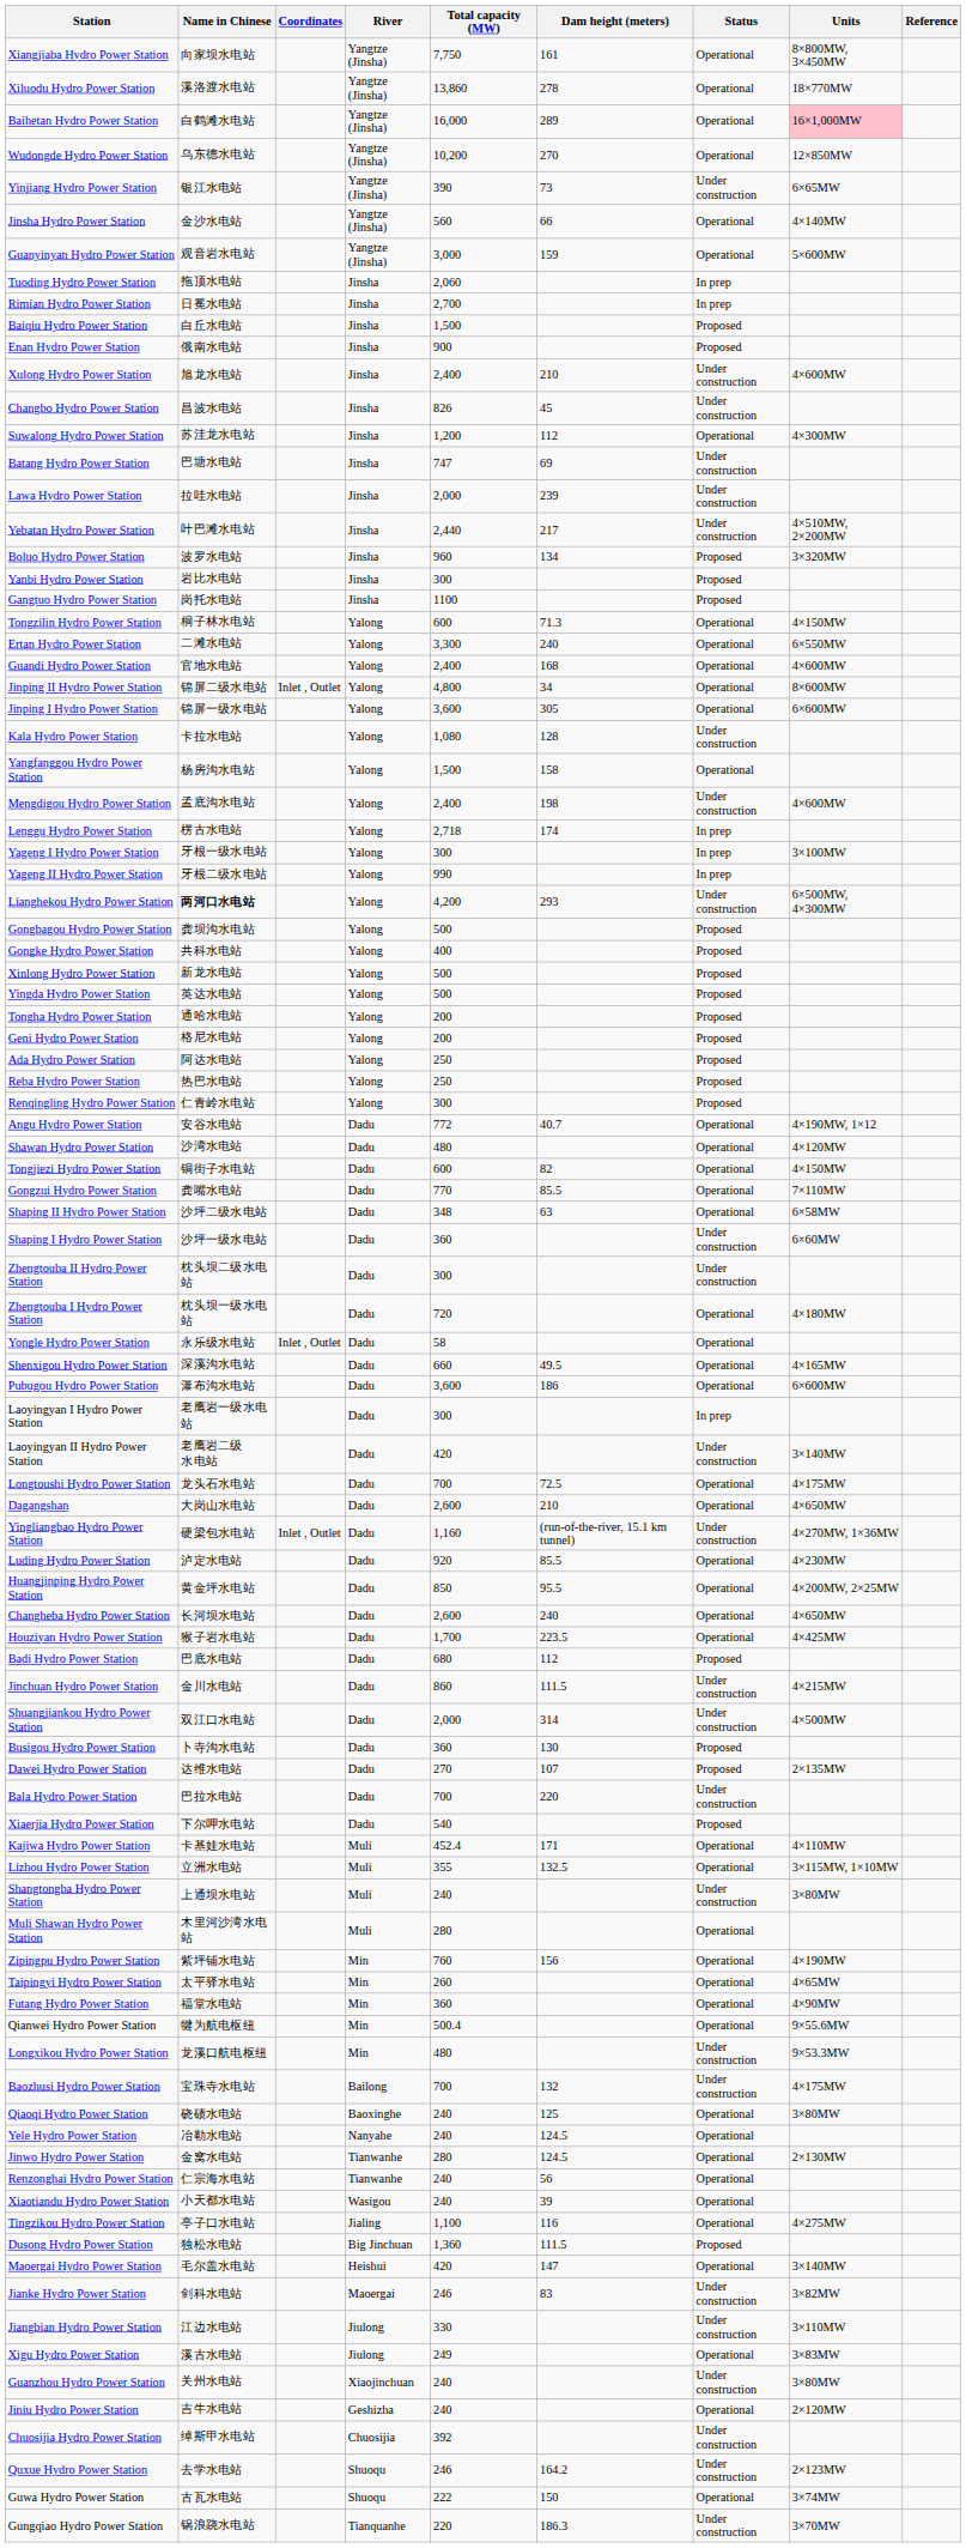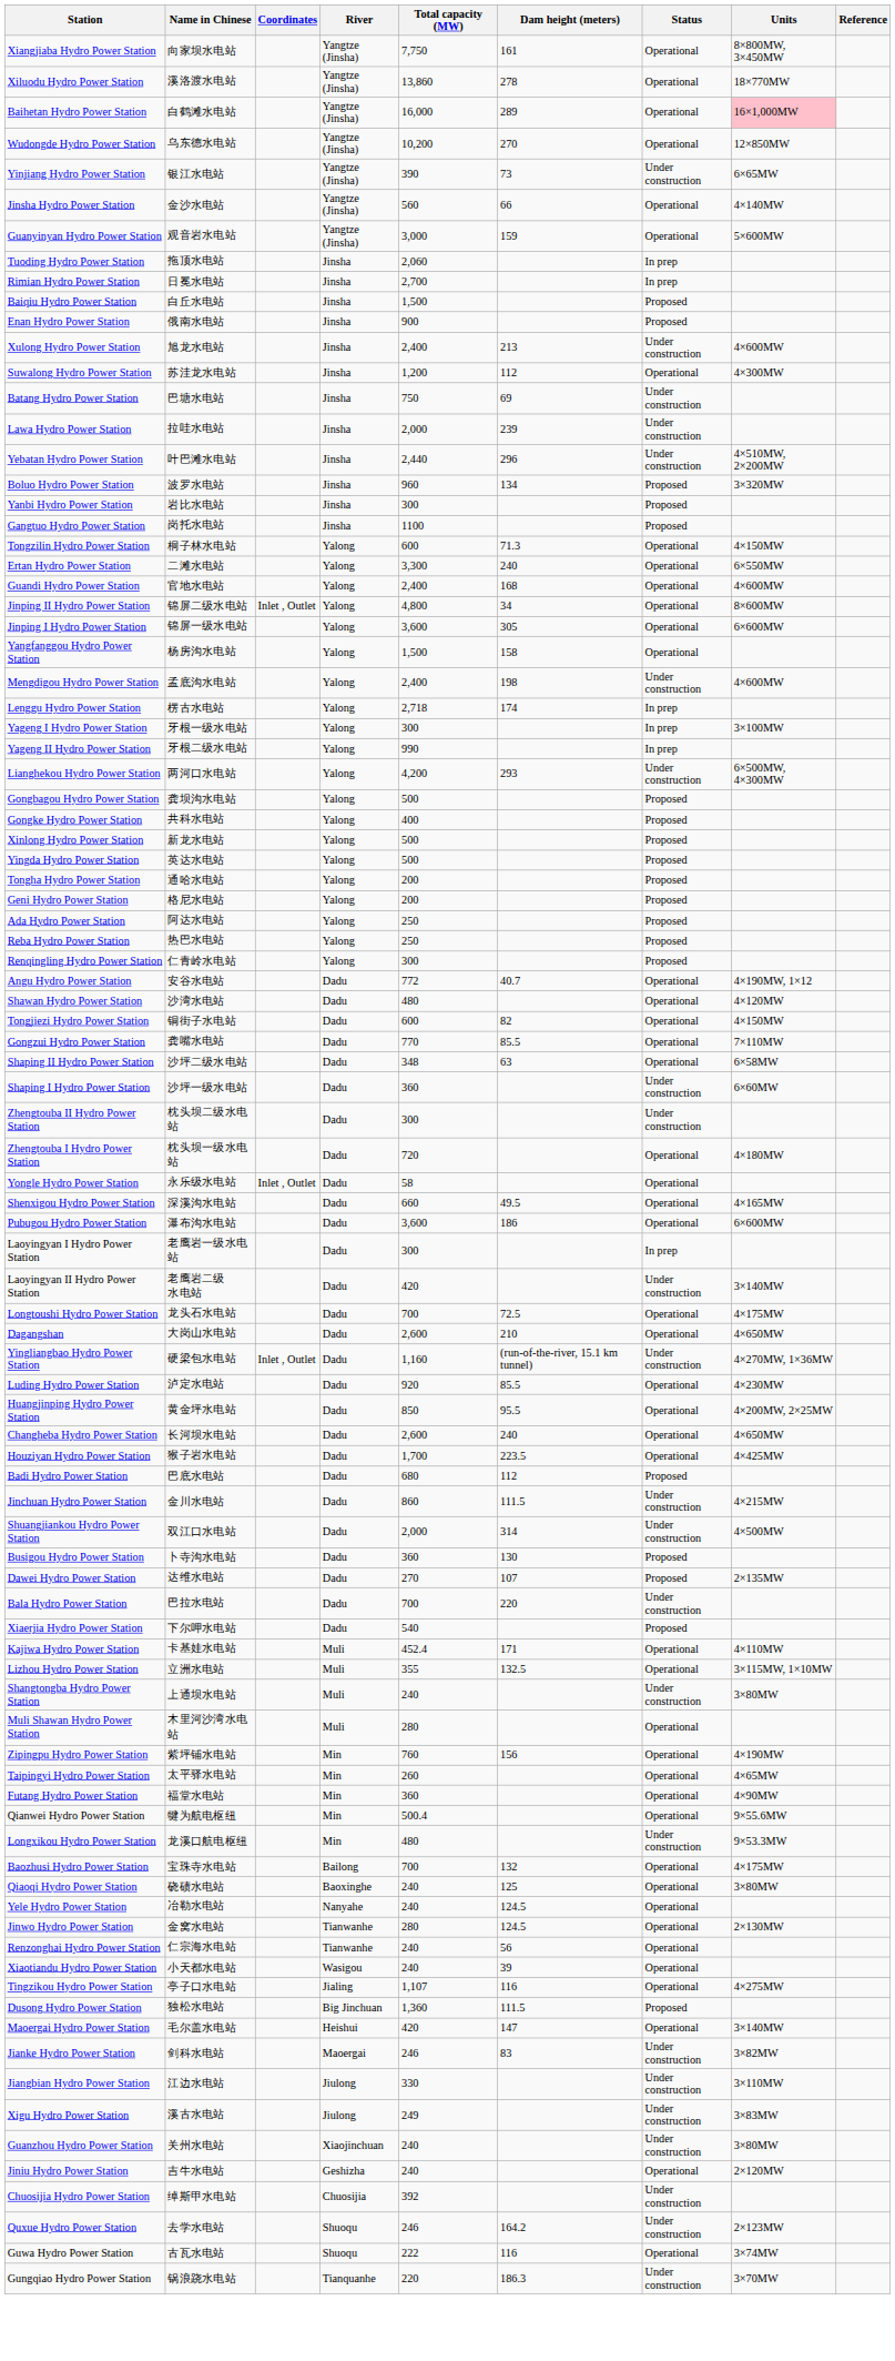Xulong Hydro Power Station | Dam height (meters): 210 -> 213
- row: Changbo Hydro Power Station | 昌波水电站 | Jinsha | 826 | 45 | Under construction
Batang Hydro Power Station | Total capacity (MW): 747 -> 750
Yebatan Hydro Power Station | Dam height (meters): 217 -> 296
- row: Kala Hydro Power Station | 卡拉水电站 | Yalong | 1,080 | 128 | Under construction
Lianghekou Hydro Power Station | Name in Chinese: bold -> normal
Baozhusi Hydro Power Station | Status: Under construction -> Operational
Tingzikou Hydro Power Station | Total capacity (MW): 1,100 -> 1,107
Xigu Hydro Power Station | Status: Operational -> Under construction
Guwa Hydro Power Station | Dam height (meters): 150 -> 116
